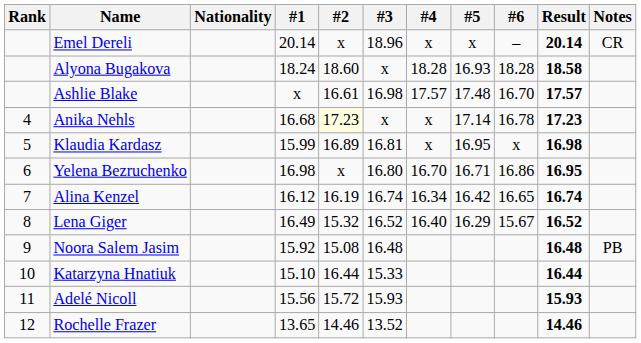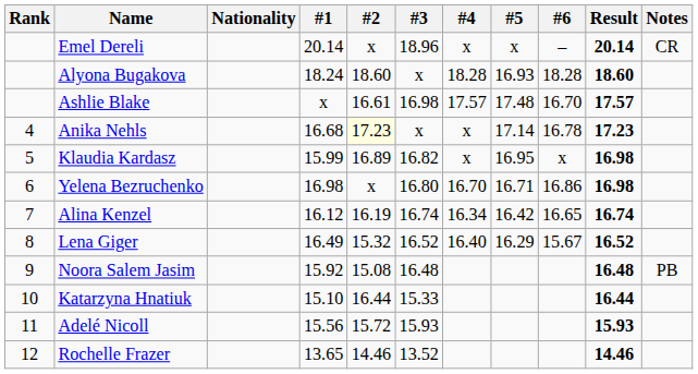Alyona Bugakova | Result: 18.58 -> 18.60
Klaudia Kardasz | #3: 16.81 -> 16.82
Yelena Bezruchenko | Result: 16.95 -> 16.98
